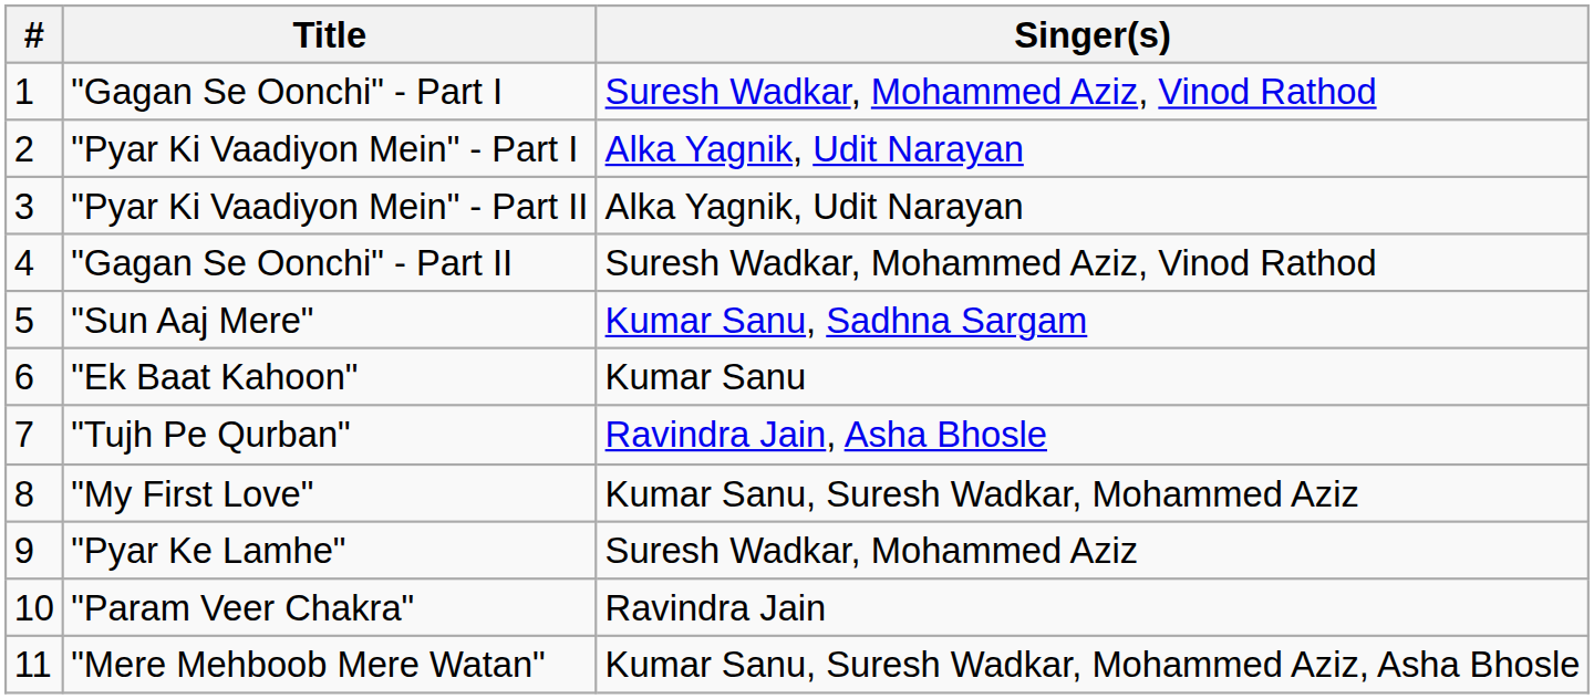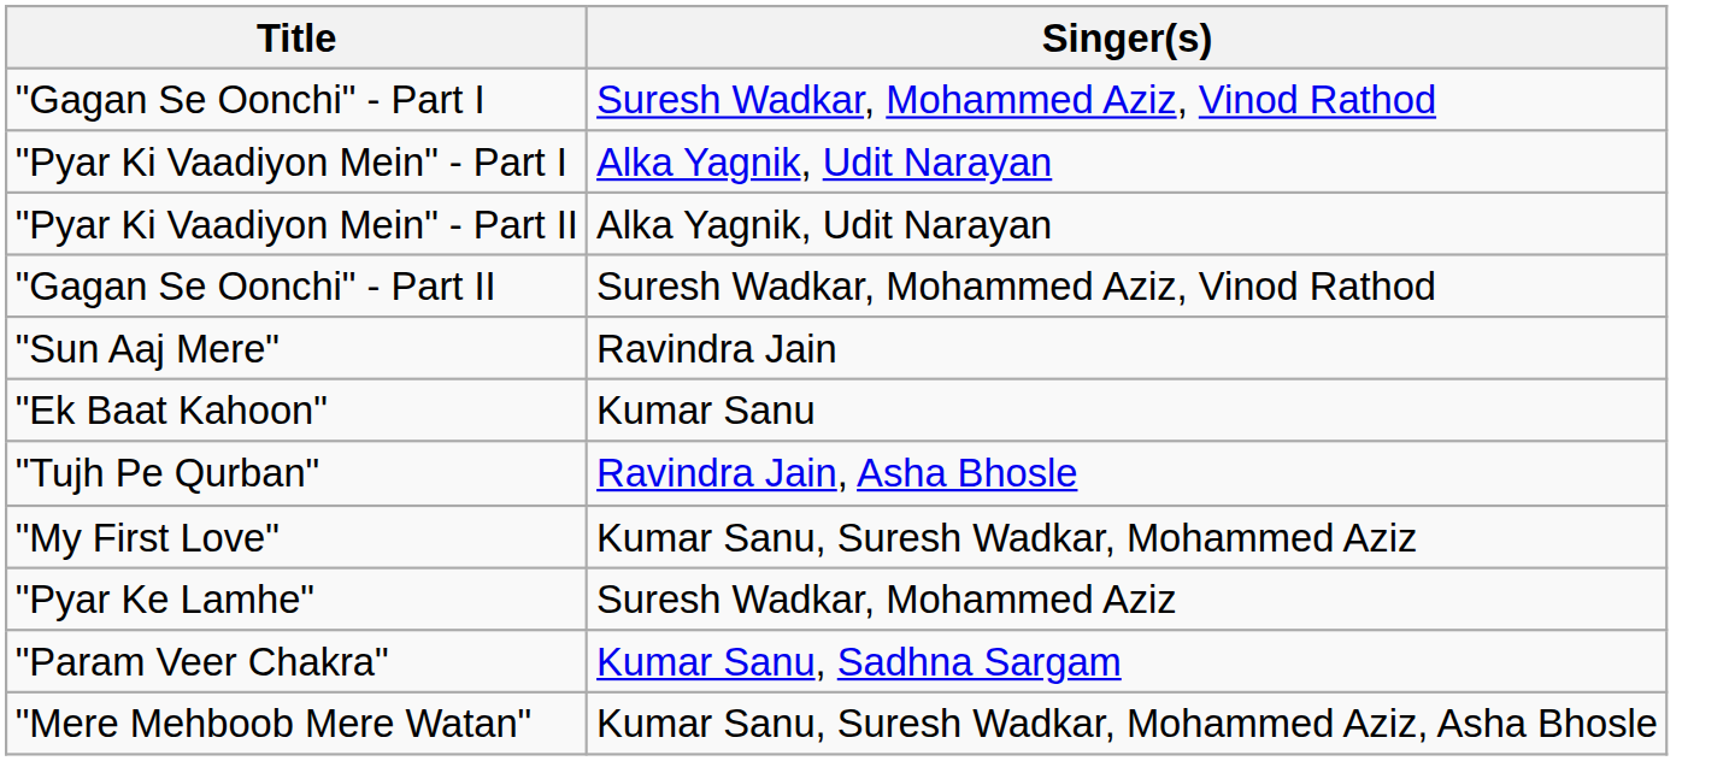- column: # | 1 | 2 | 3 | 4 | 5 | 6 | 7 | 8 | 9 | 10 | 11
"Sun Aaj Mere" | Singer(s): Kumar Sanu, Sadhna Sargam -> Ravindra Jain
"Param Veer Chakra" | Singer(s): Ravindra Jain -> Kumar Sanu, Sadhna Sargam
